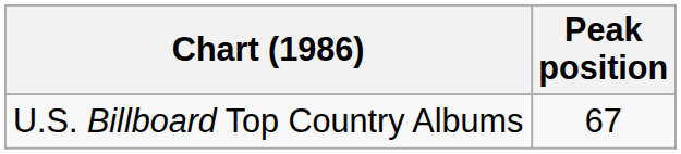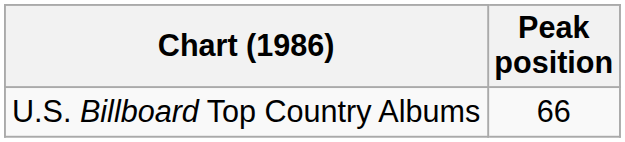U.S. Billboard Top Country Albums | Peak position: 67 -> 66
